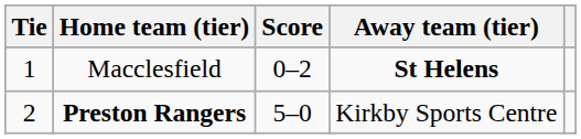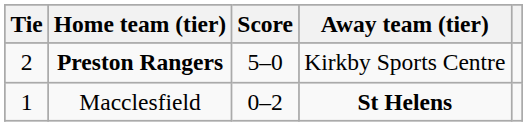rows swapped: Macclesfield <-> Preston Rangers
